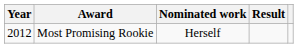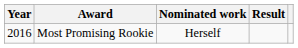Most Promising Rookie | Year: 2012 -> 2016
